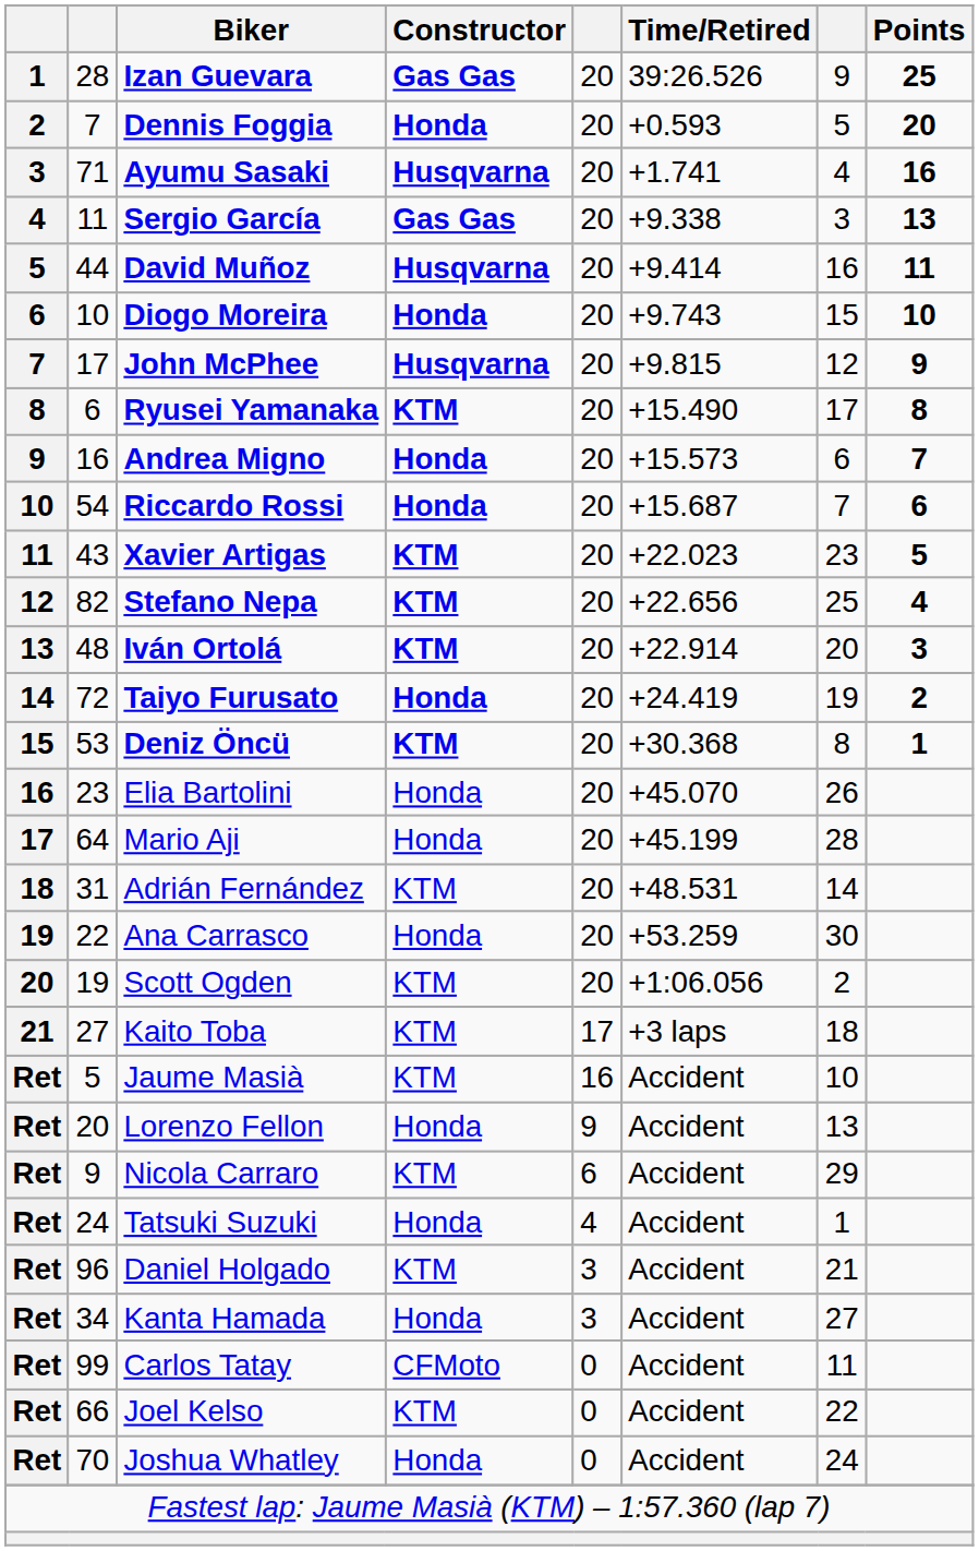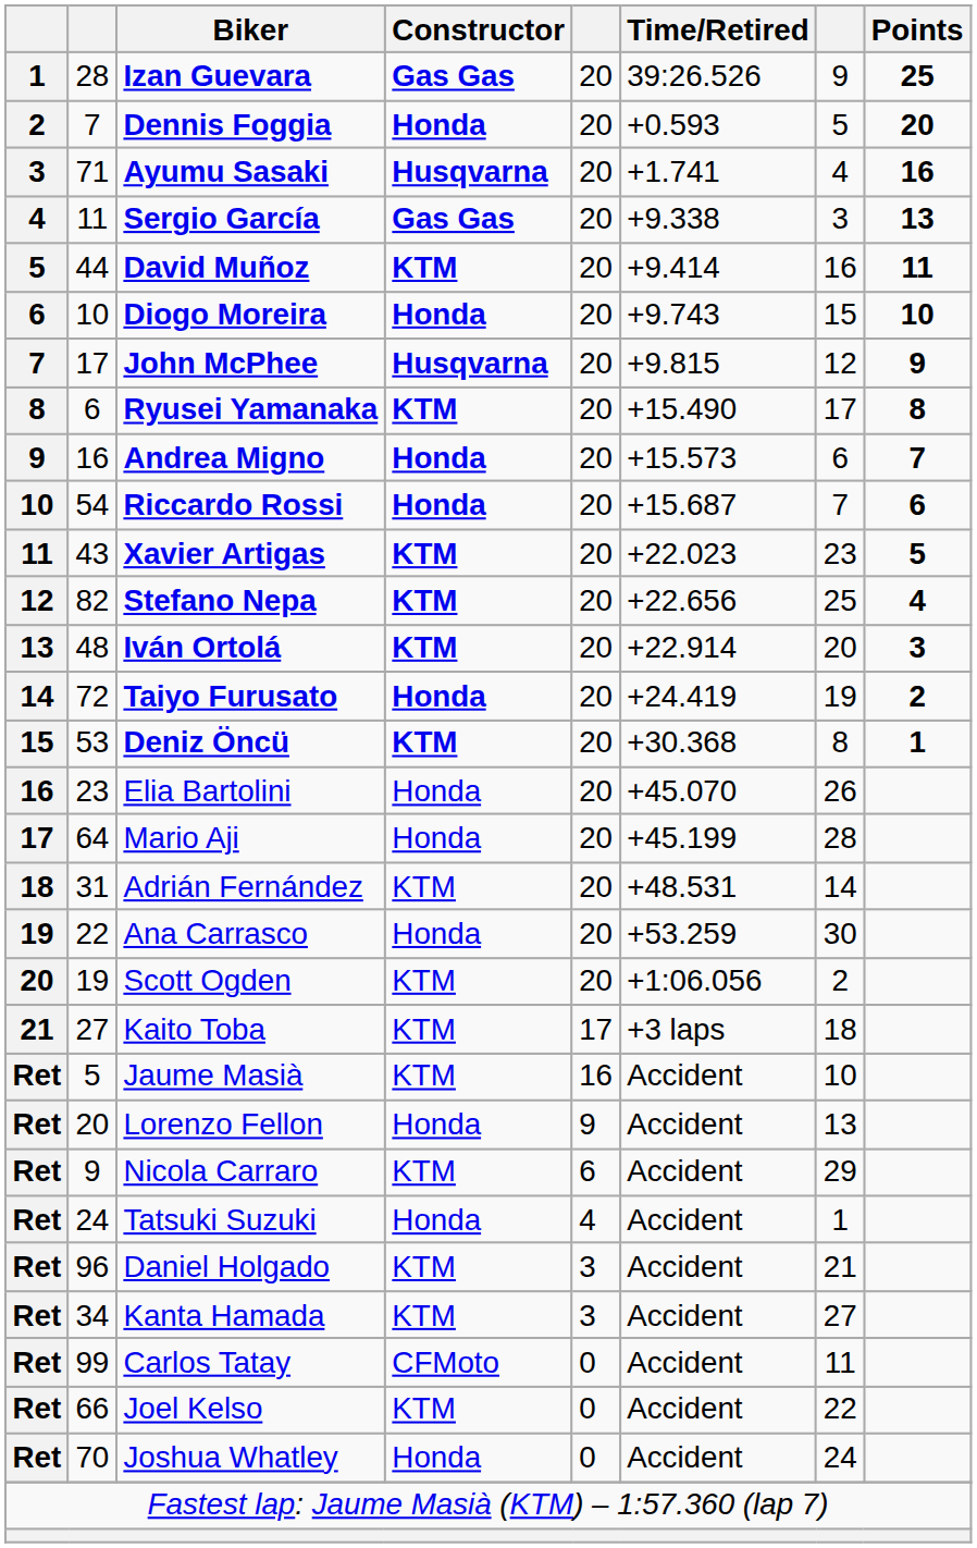David Muñoz | Constructor: Husqvarna -> KTM
Kanta Hamada | Constructor: Honda -> KTM
